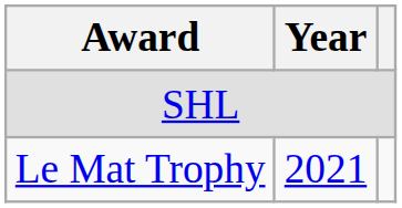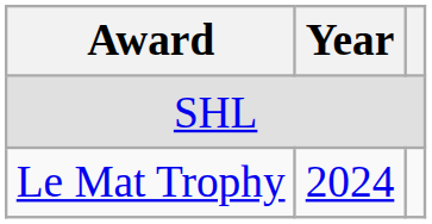Le Mat Trophy | Year: 2021 -> 2024
